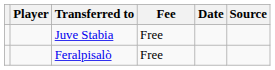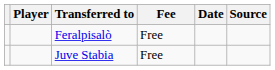rows swapped: Feralpisalò <-> Juve Stabia
